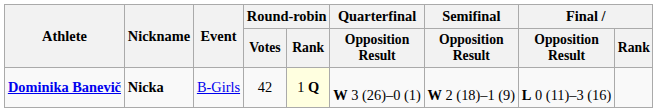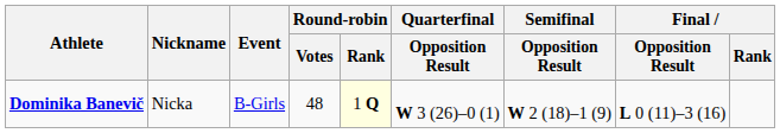Dominika Banevič | Nickname: bold -> normal
Dominika Banevič | Round-robin / Votes: 42 -> 48
